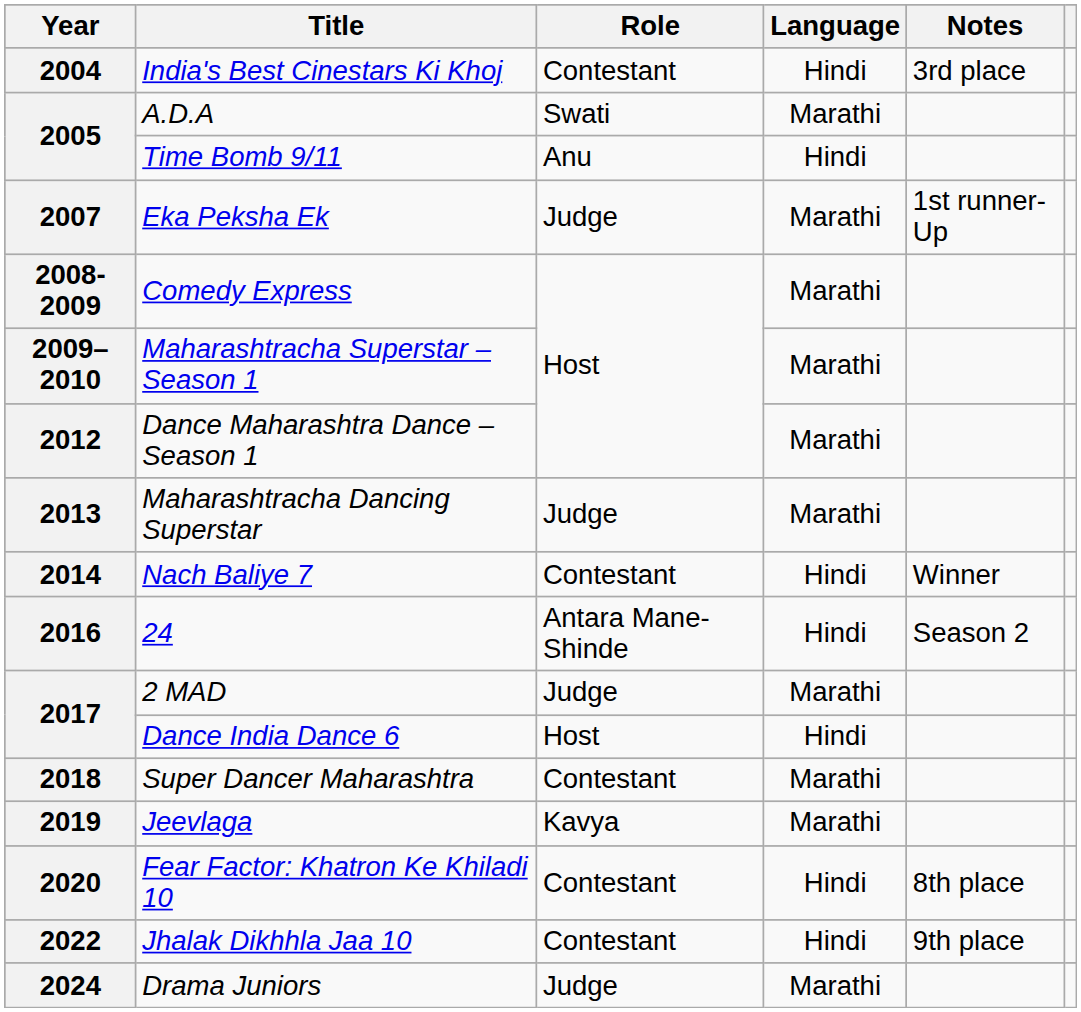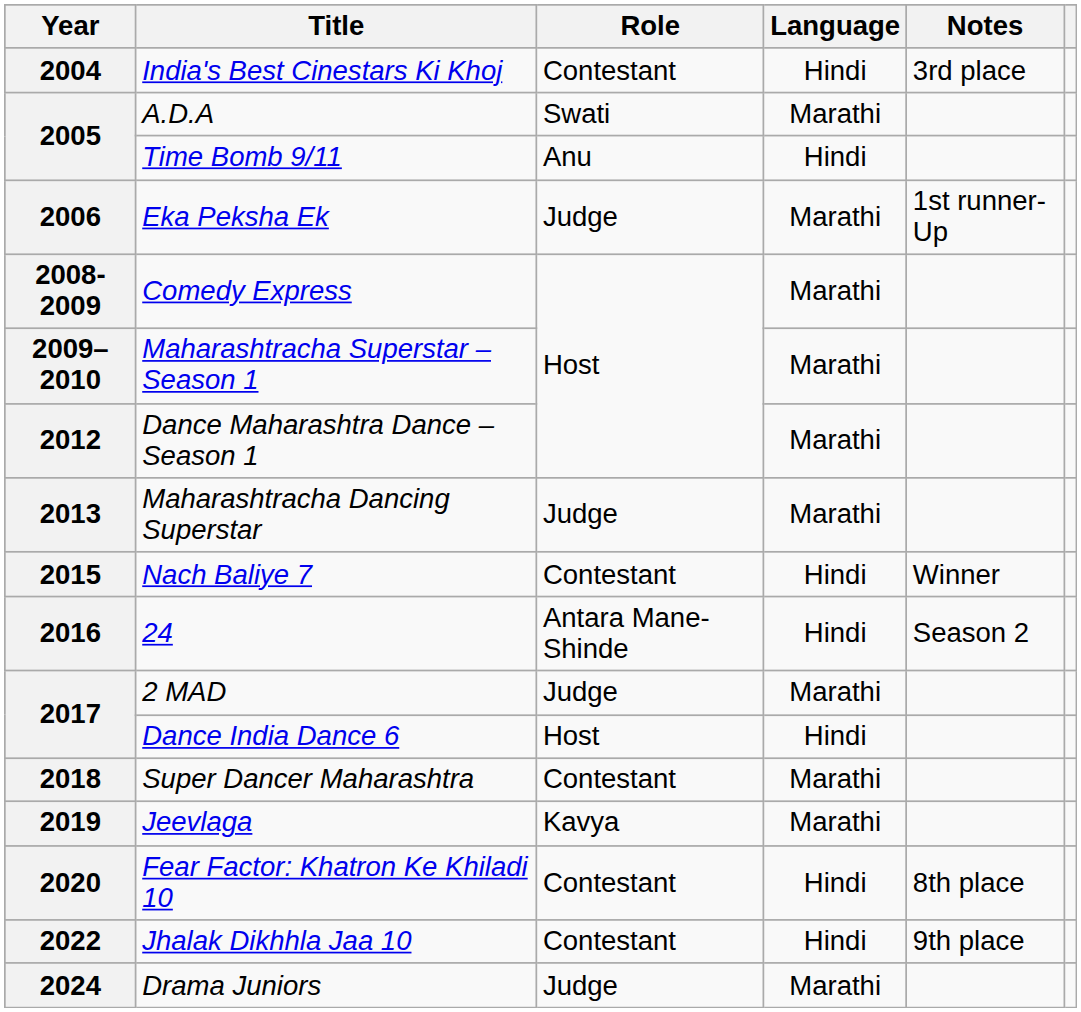Eka Peksha Ek | Year: 2007 -> 2006
Nach Baliye 7 | Year: 2014 -> 2015
